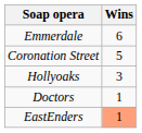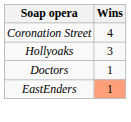- row: Emmerdale | 6
Coronation Street | Wins: 5 -> 4
